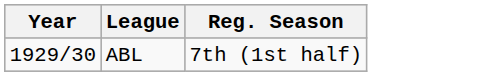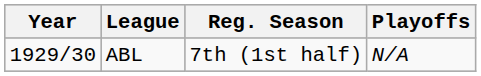+ column: Playoffs | N/A
